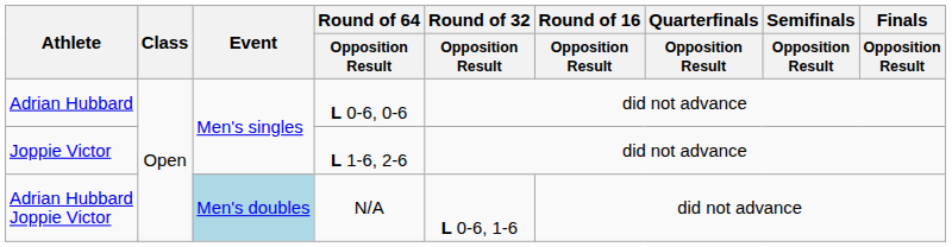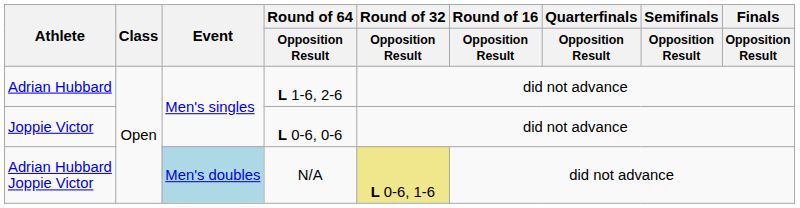Adrian Hubbard | Round of 64 / Opposition Result: L 0-6, 0-6 -> L 1-6, 2-6
Joppie Victor | Round of 64 / Opposition Result: L 1-6, 2-6 -> L 0-6, 0-6
Adrian Hubbard Joppie Victor | Round of 32 / Opposition Result: no background -> khaki background
